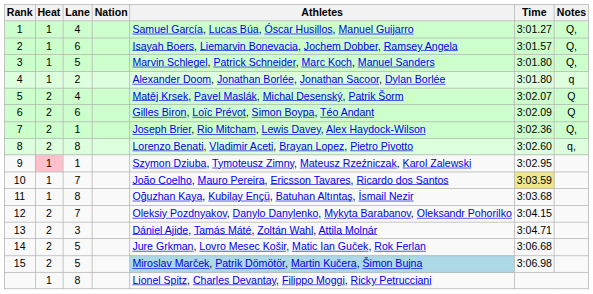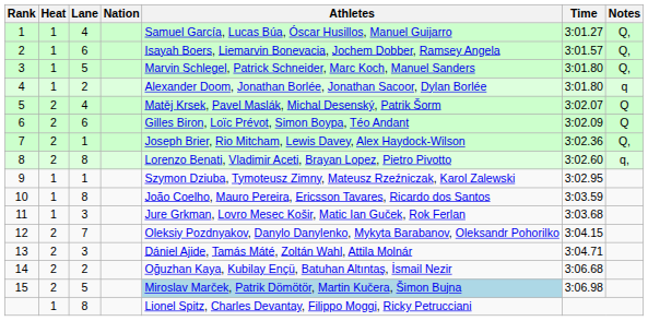9 | Heat: pink background -> no background
10 | Lane: 7 -> 8
10 | Time: khaki background -> no background
11 | Lane: 8 -> 3
11 | Athletes: Oğuzhan Kaya, Kubilay Ençü, Batuhan Altıntaş, İsmail Nezir -> Jure Grkman, Lovro Mesec Košir, Matic Ian Guček, Rok Ferlan
14 | Lane: 5 -> 2
14 | Athletes: Jure Grkman, Lovro Mesec Košir, Matic Ian Guček, Rok Ferlan -> Oğuzhan Kaya, Kubilay Ençü, Batuhan Altıntaş, İsmail Nezir
